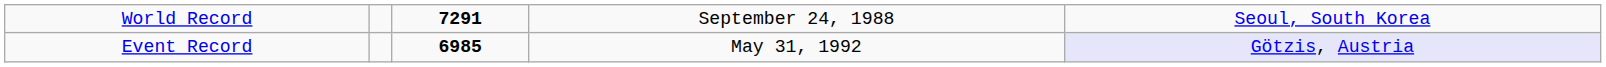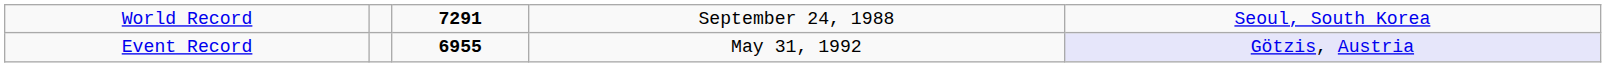Event Record | column 3: 6985 -> 6955
